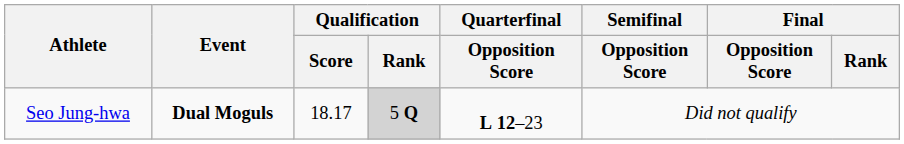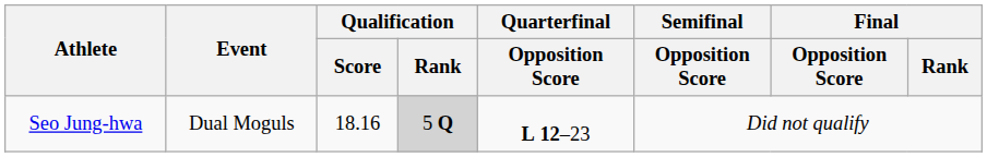Seo Jung-hwa | Event: bold -> normal
Seo Jung-hwa | Qualification / Score: 18.17 -> 18.16
